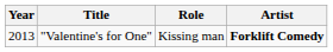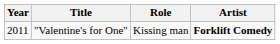"Valentine's for One" | Year: 2013 -> 2011
